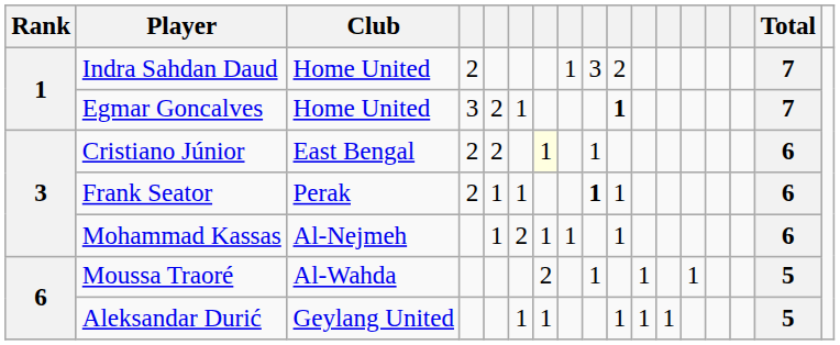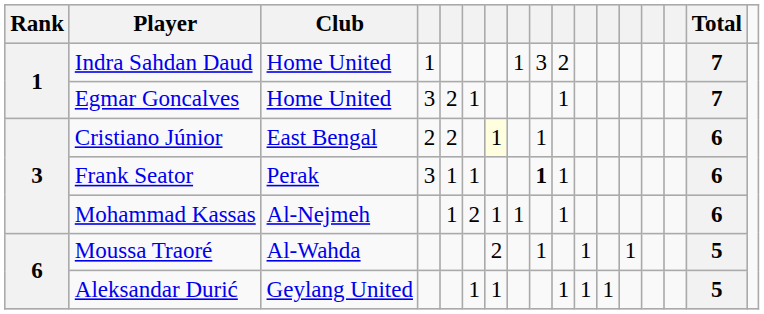Indra Sahdan Daud | column 4: 2 -> 1
Egmar Goncalves | column 10: bold -> normal
Frank Seator | column 4: 2 -> 3
